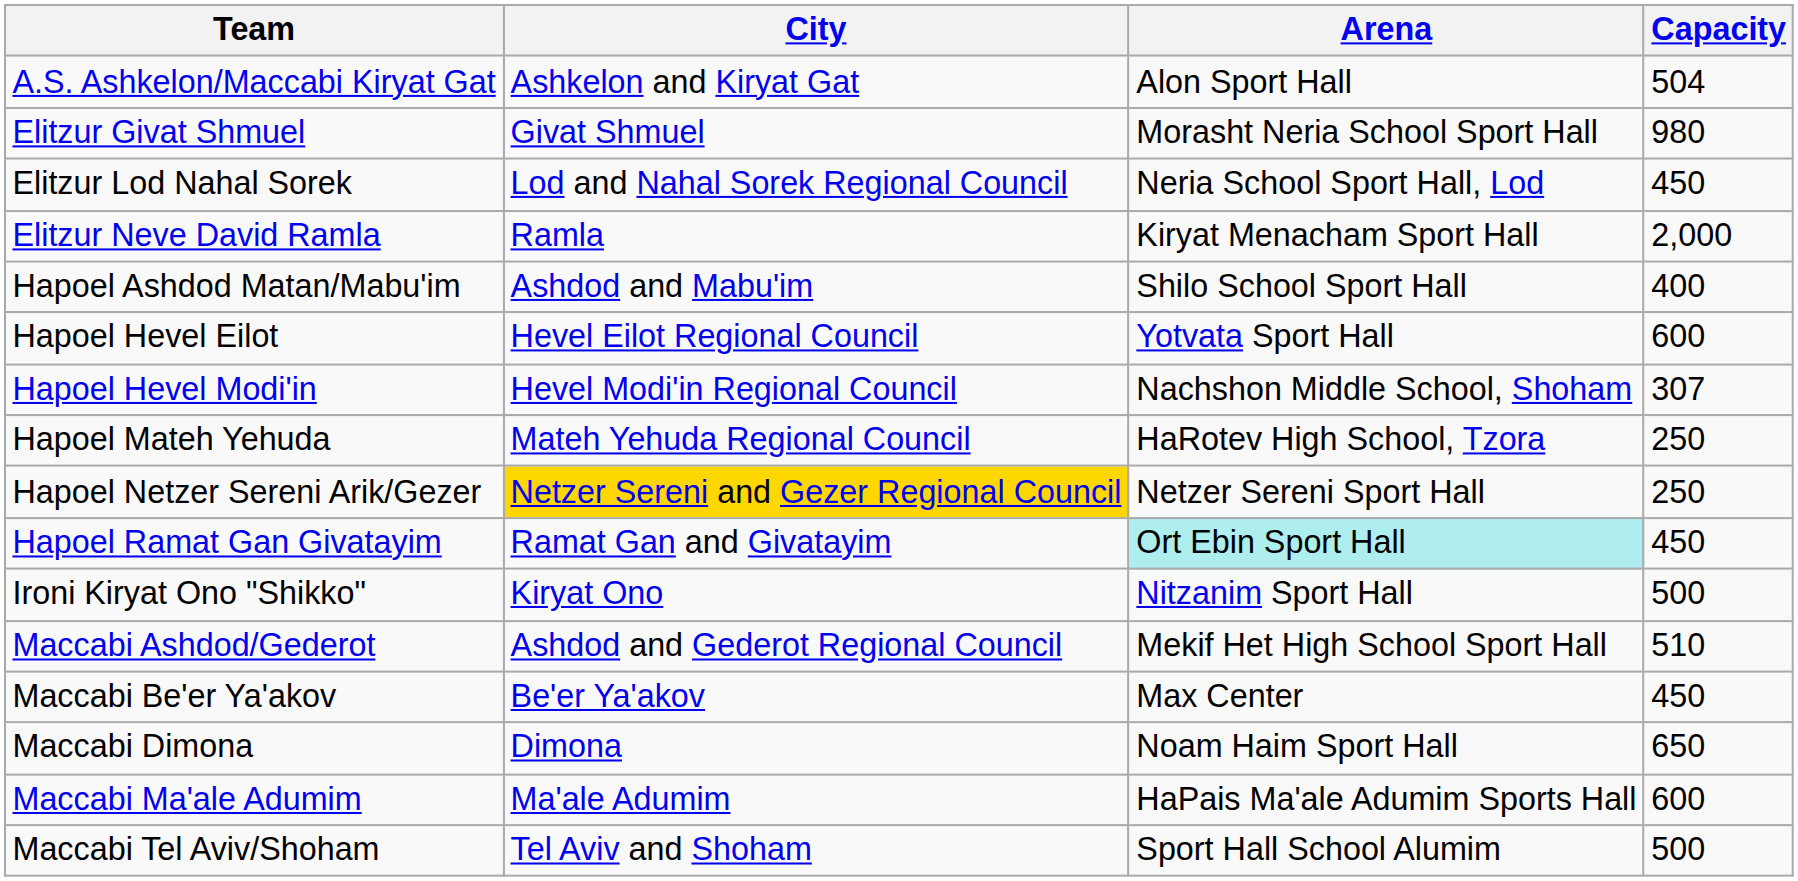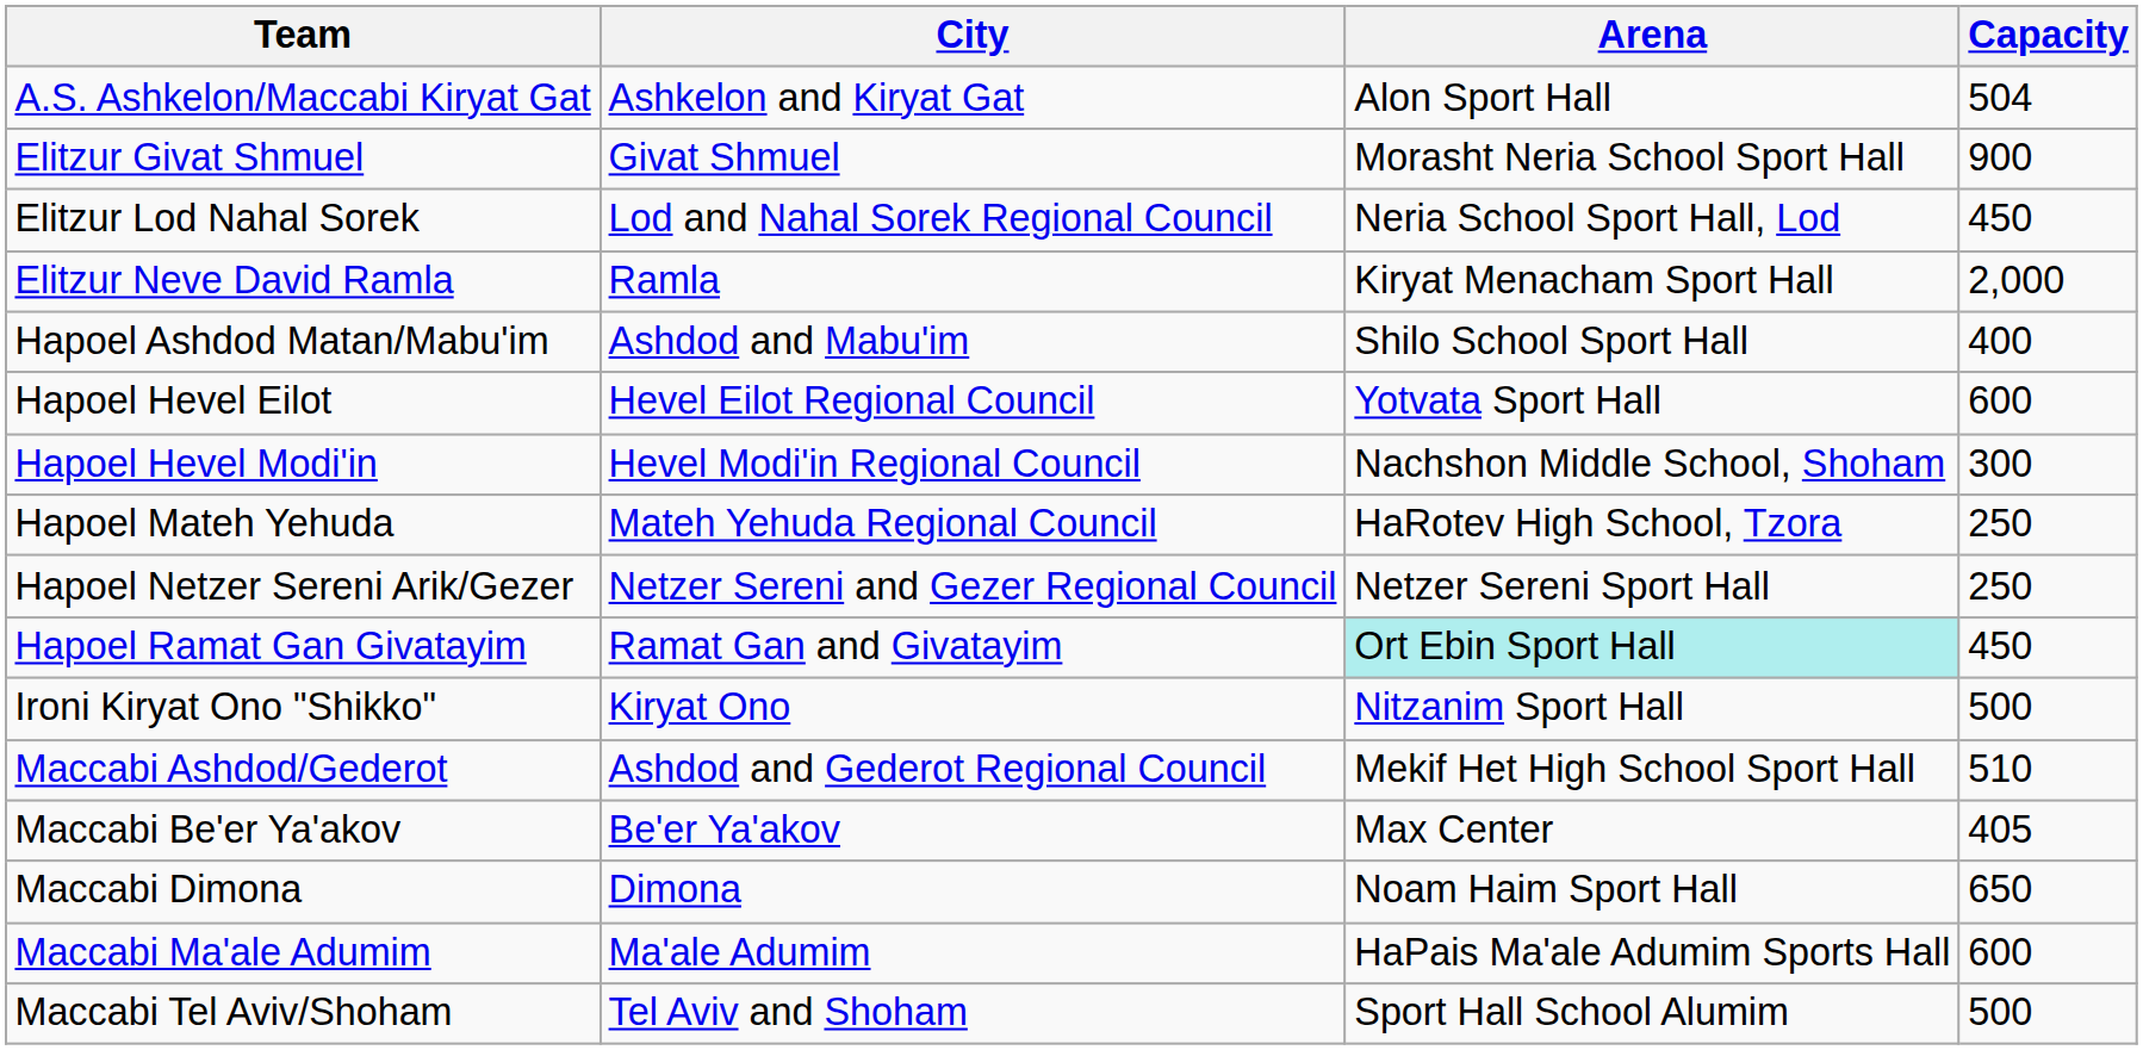Elitzur Givat Shmuel | Capacity: 980 -> 900
Hapoel Hevel Modi'in | Capacity: 307 -> 300
Hapoel Netzer Sereni Arik/Gezer | City: gold background -> no background
Maccabi Be'er Ya'akov | Capacity: 450 -> 405
